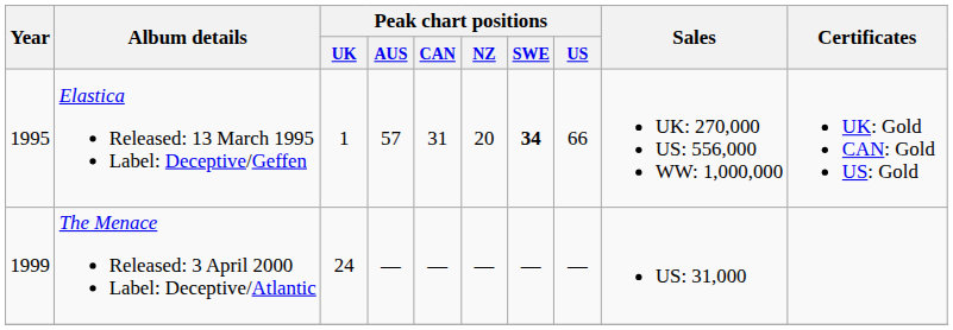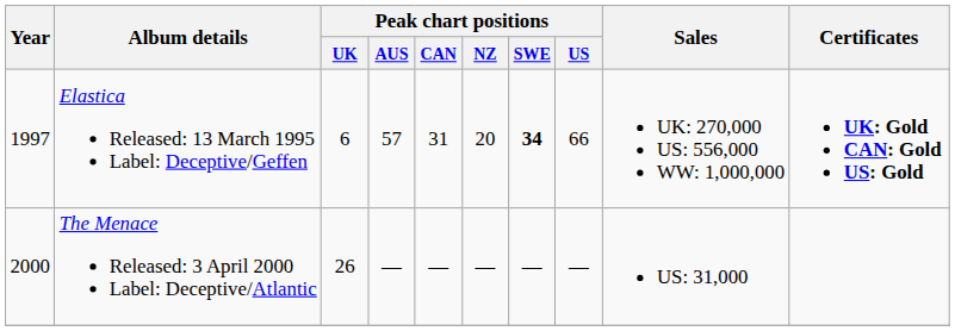Elastica Released: 13 March 1995 Label: Deceptive/Geffen | Year: 1995 -> 1997
Elastica Released: 13 March 1995 Label: Deceptive/Geffen | Peak chart positions / UK: 1 -> 6
Elastica Released: 13 March 1995 Label: Deceptive/Geffen | Certificates: normal -> bold
The Menace Released: 3 April 2000 Label: Deceptive/Atlantic | Year: 1999 -> 2000
The Menace Released: 3 April 2000 Label: Deceptive/Atlantic | Peak chart positions / UK: 24 -> 26
